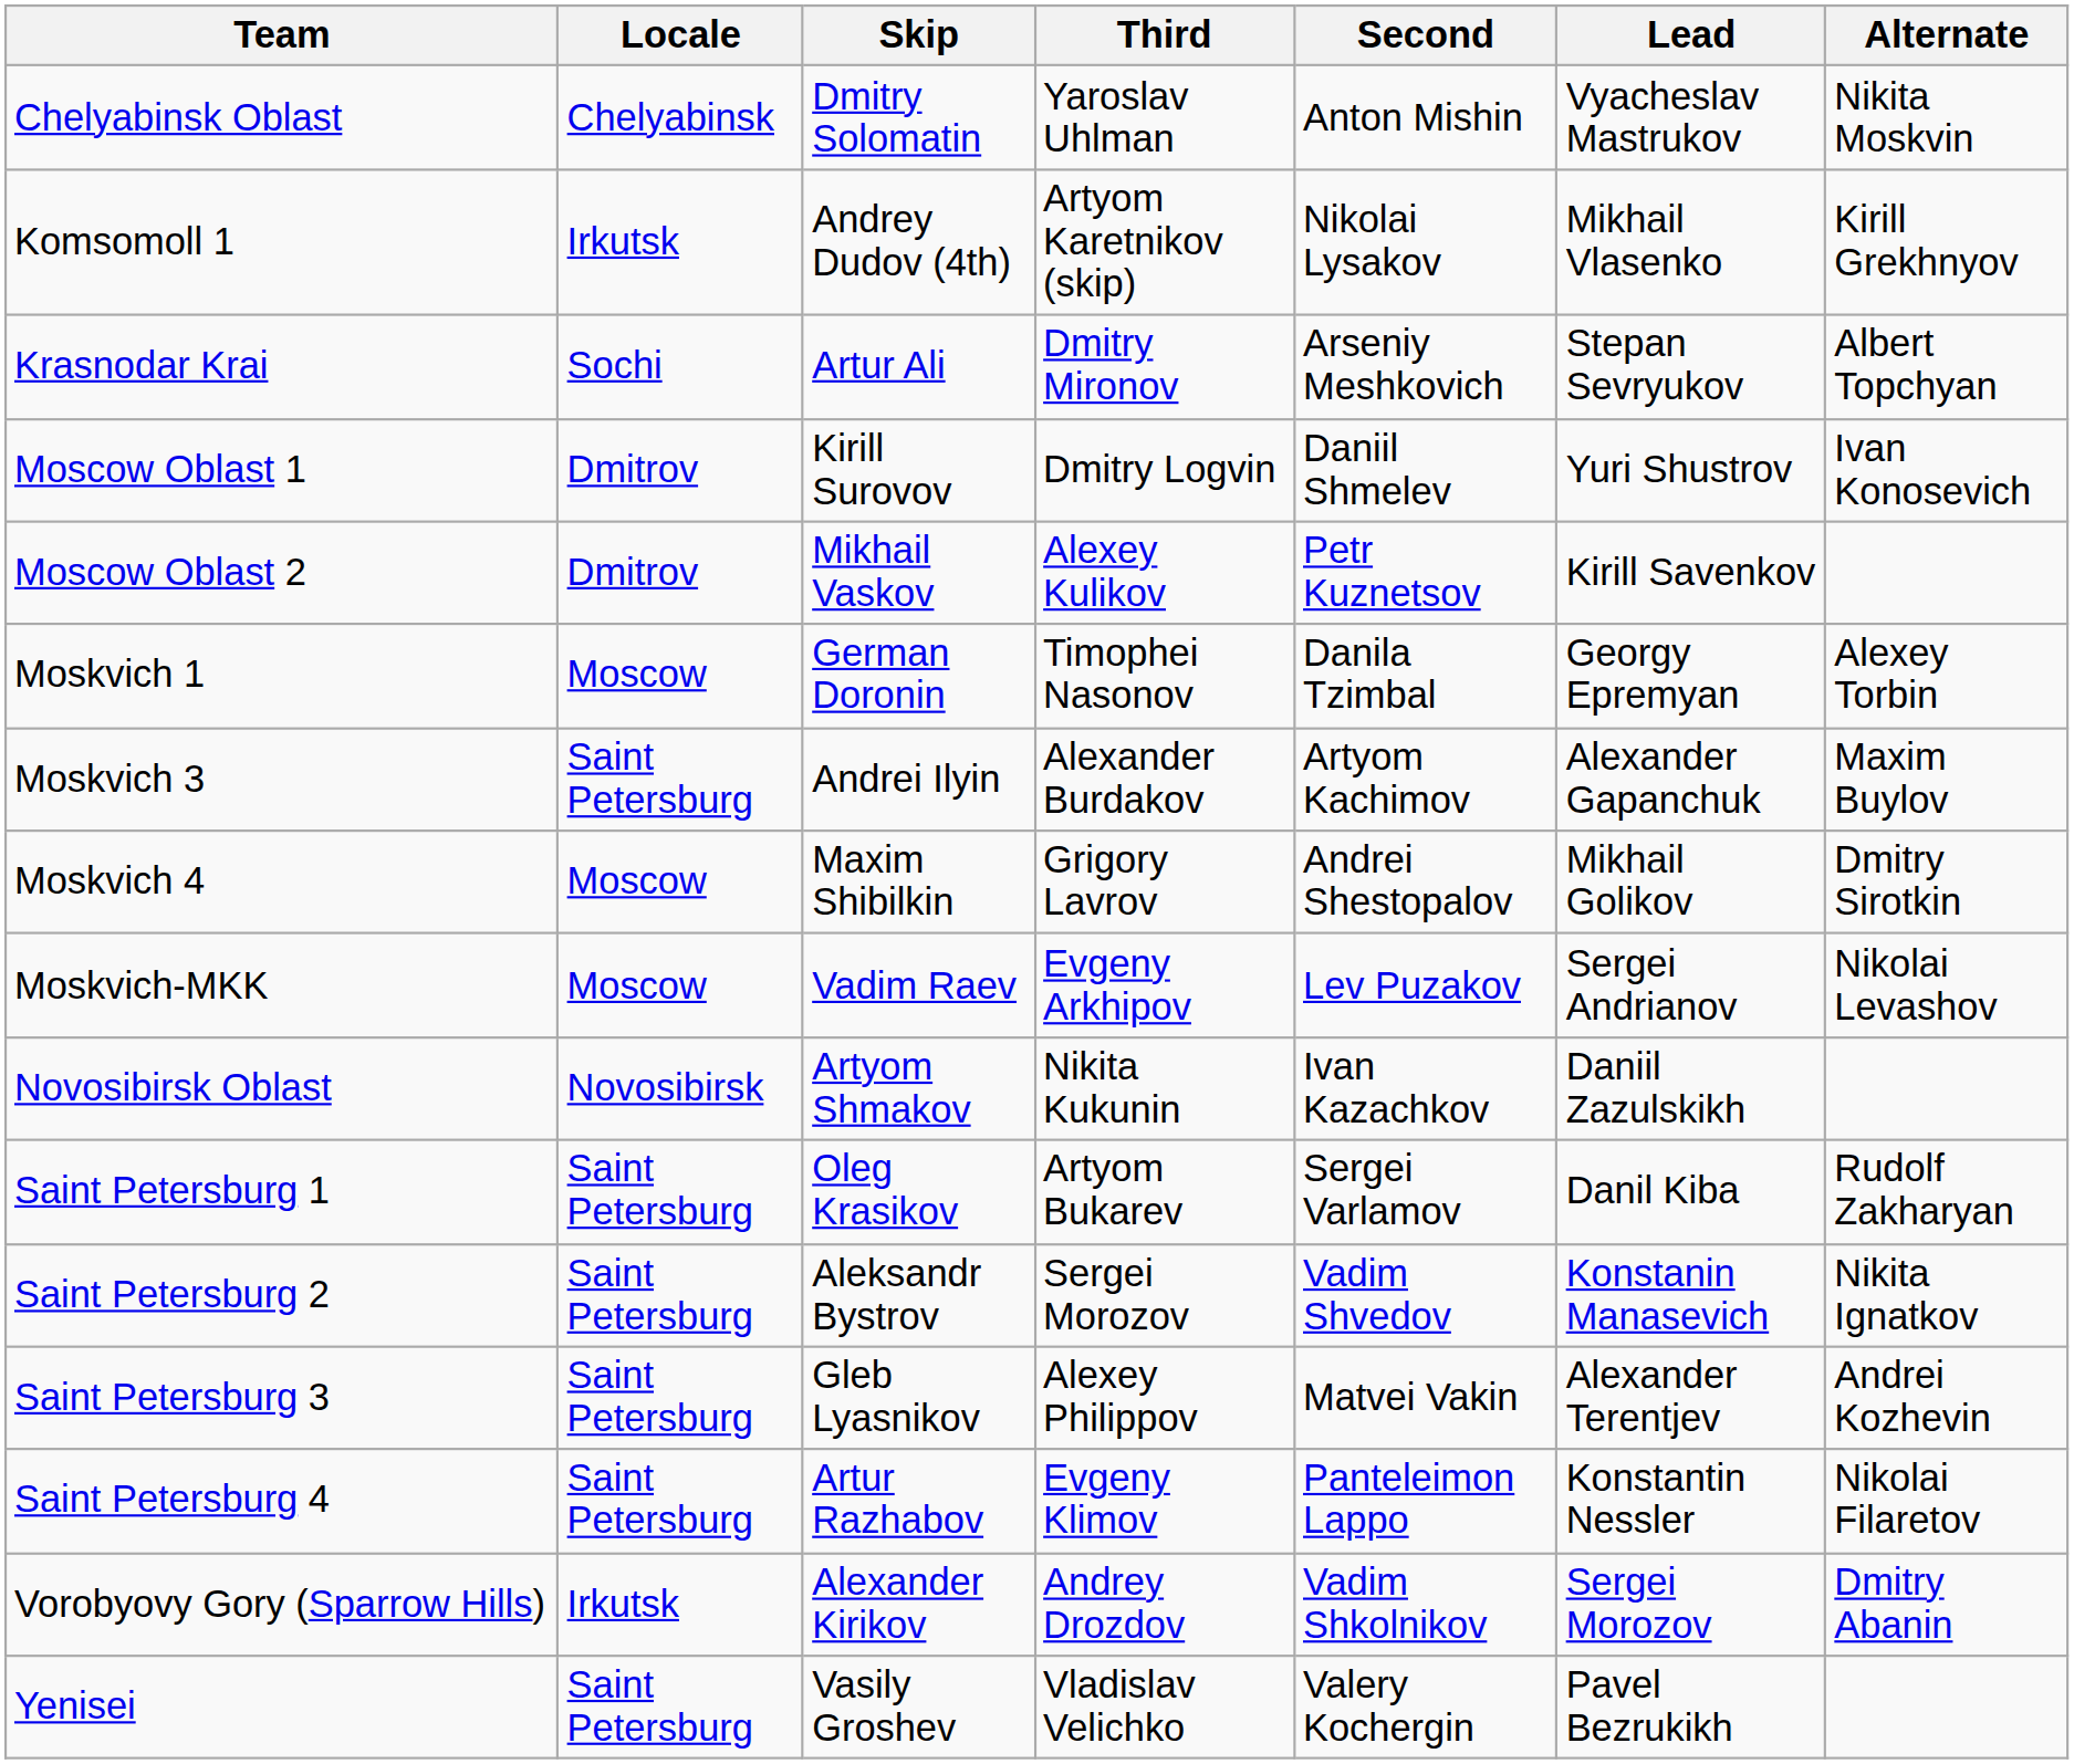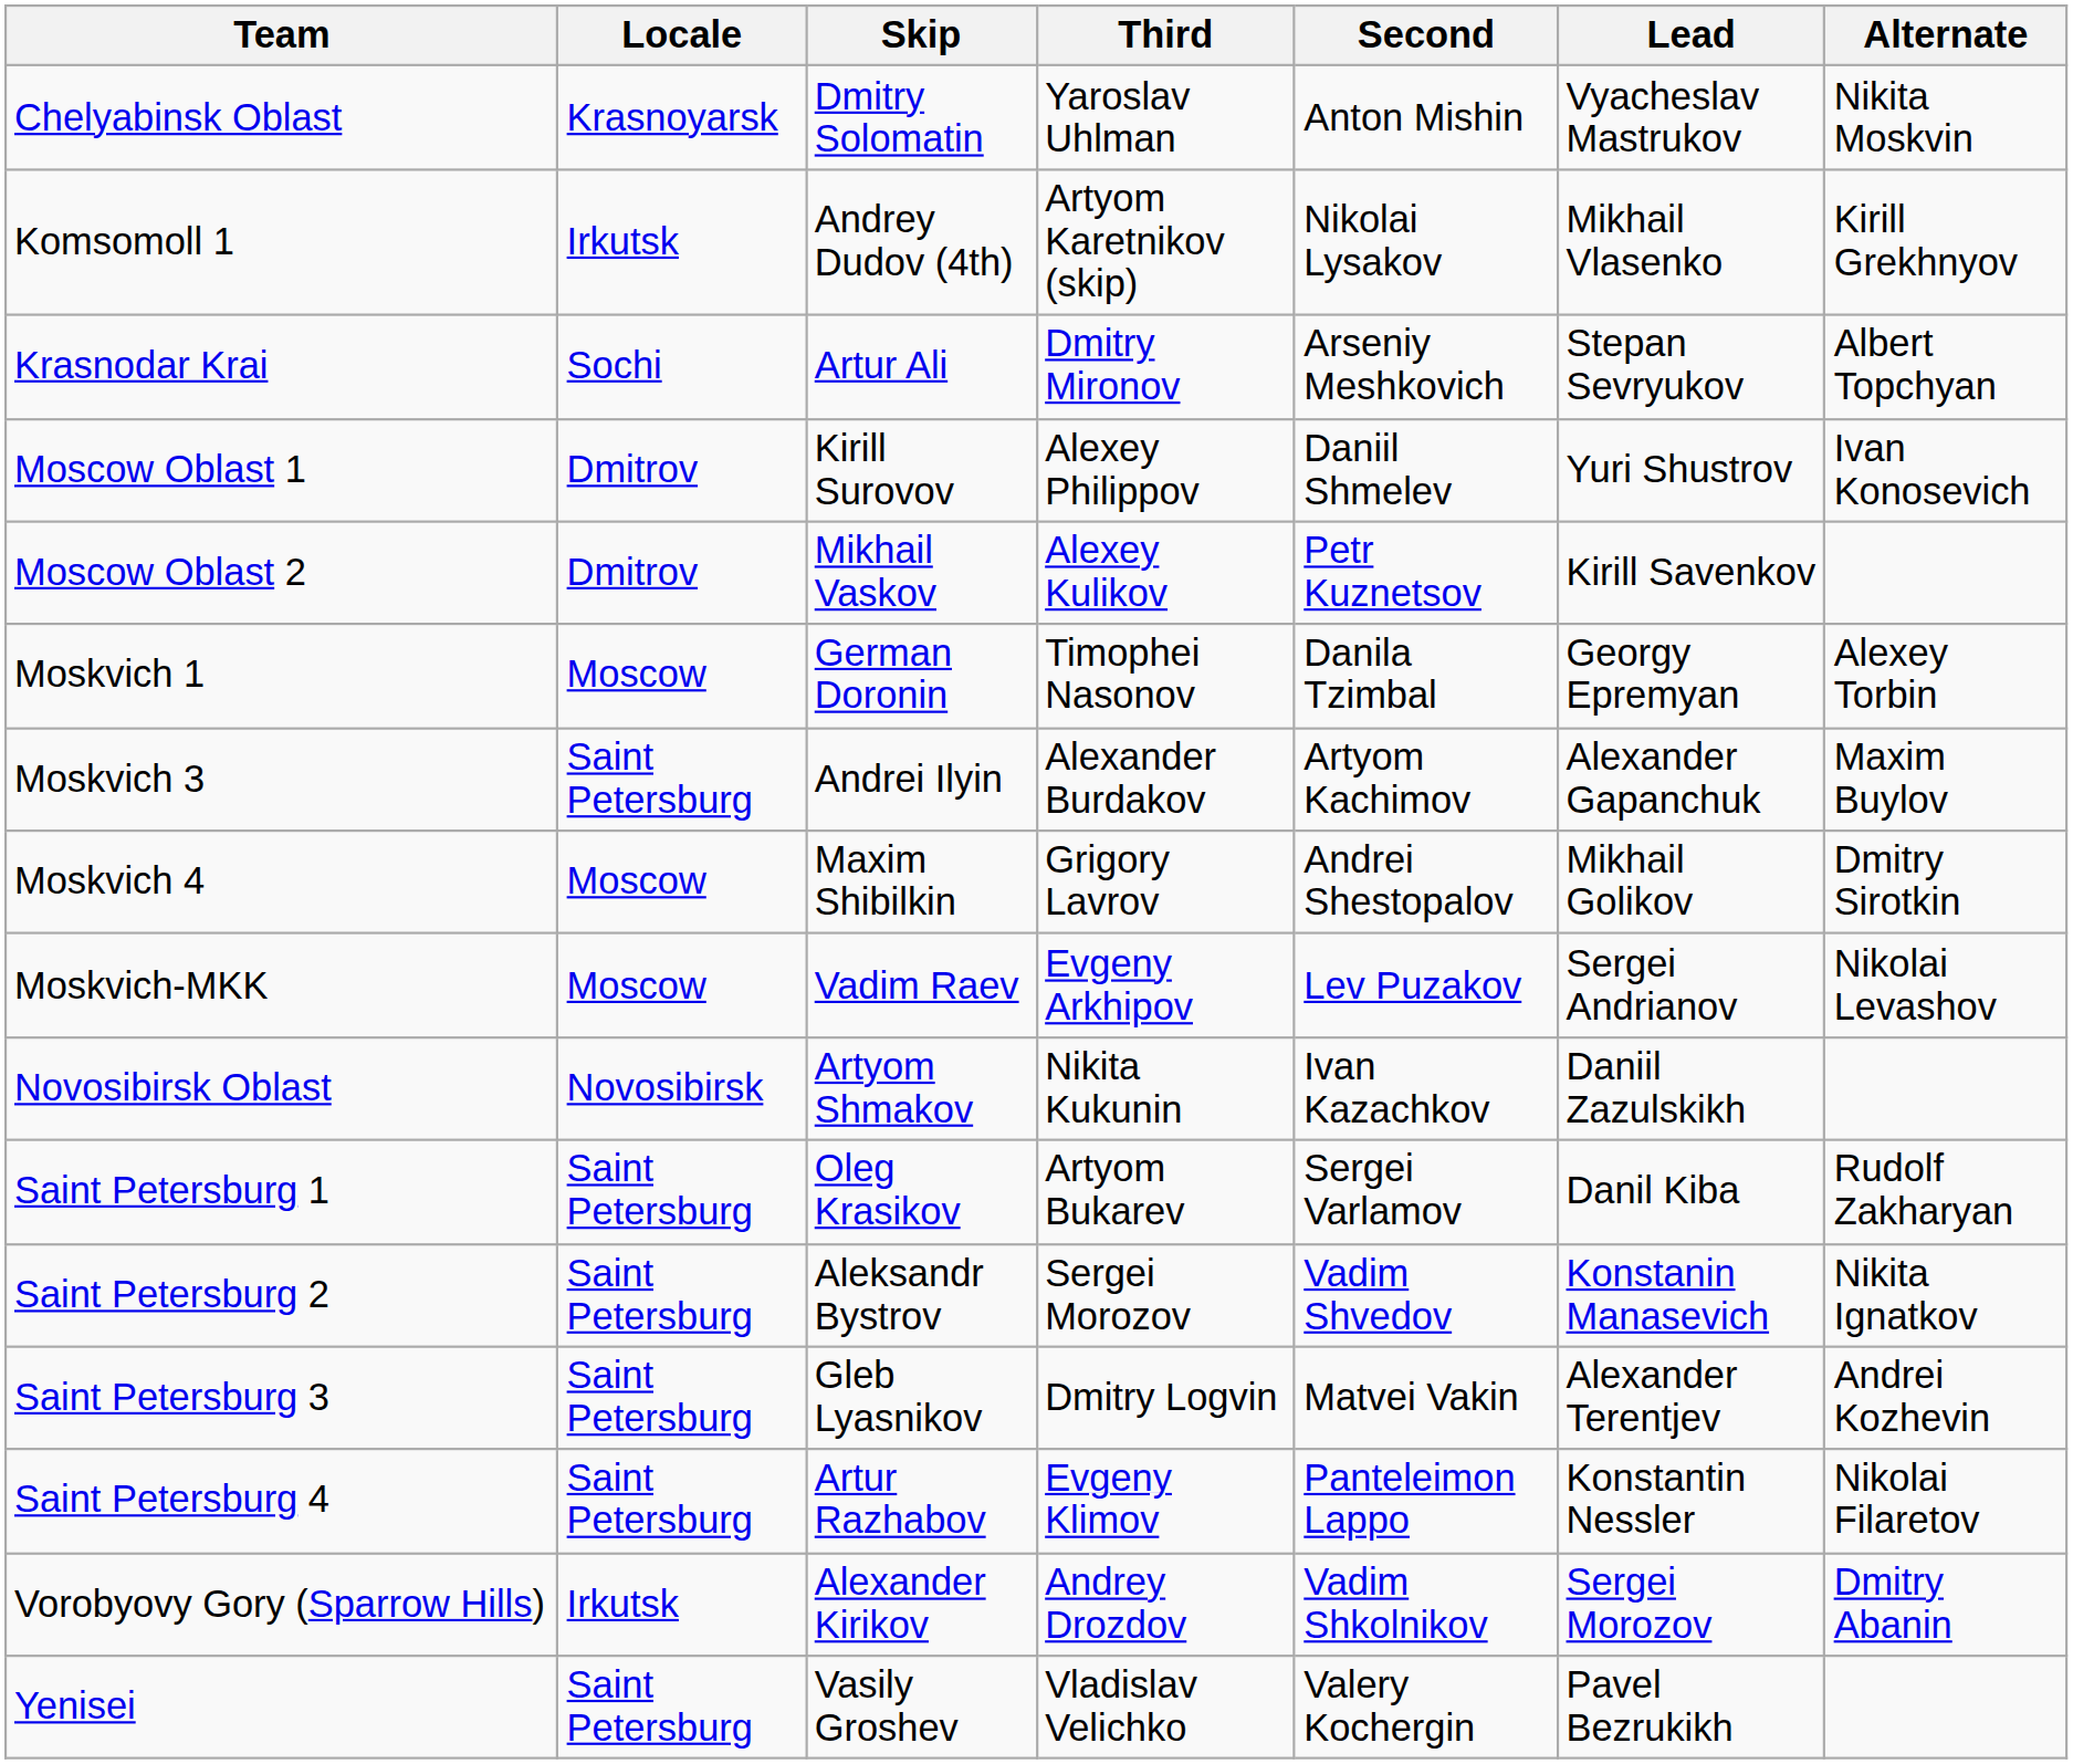Chelyabinsk Oblast | Locale: Chelyabinsk -> Krasnoyarsk
Moscow Oblast 1 | Third: Dmitry Logvin -> Alexey Philippov
Saint Petersburg 3 | Third: Alexey Philippov -> Dmitry Logvin
